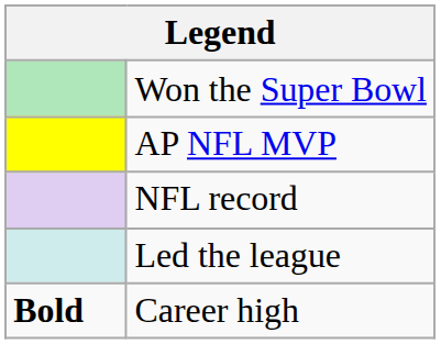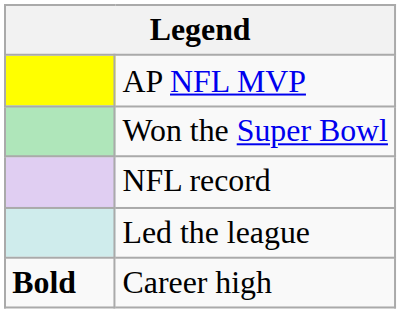rows swapped: AP NFL MVP <-> Won the Super Bowl
